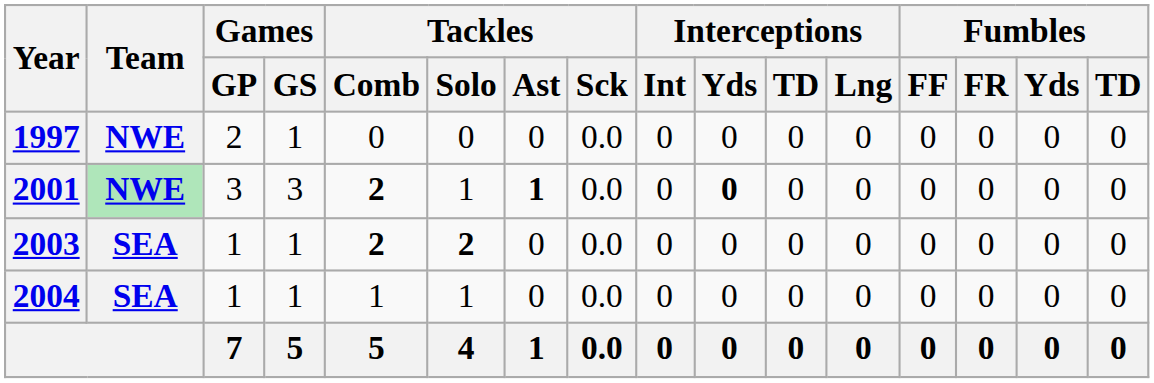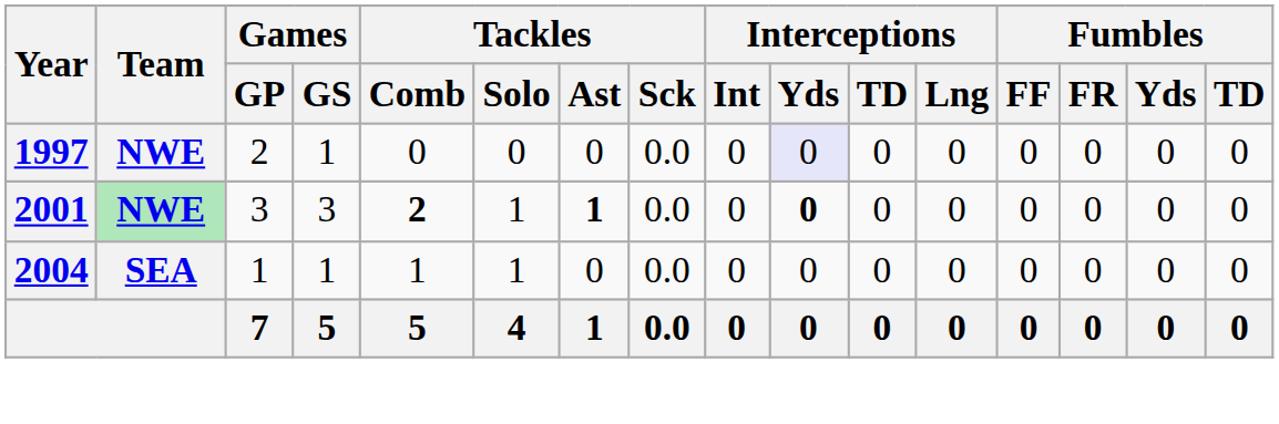1997 | Interceptions / Yds: no background -> lavender background
- row: 2003 | SEA | 1 | 1 | 2 | 2 | 0 | 0.0 | 0 | 0 | 0 | 0 | 0 | 0 | 0 | 0
